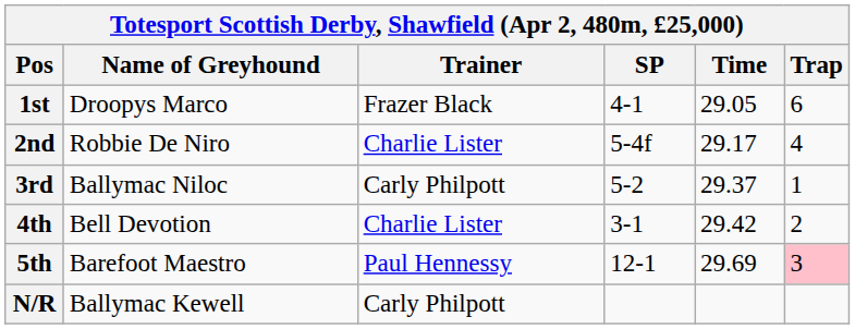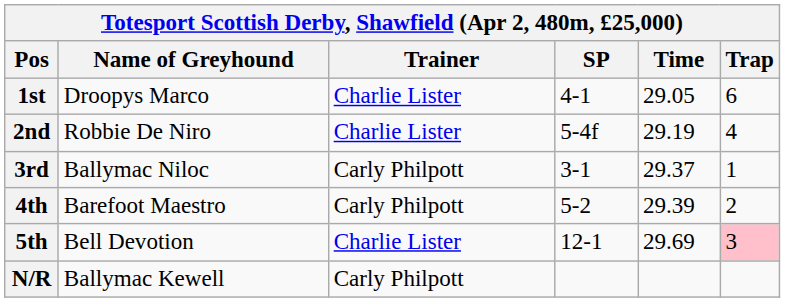1st | Trainer: Frazer Black -> Charlie Lister
2nd | Time: 29.17 -> 29.19
3rd | SP: 5-2 -> 3-1
4th | Name of Greyhound: Bell Devotion -> Barefoot Maestro
4th | Trainer: Charlie Lister -> Carly Philpott
4th | SP: 3-1 -> 5-2
4th | Time: 29.42 -> 29.39
5th | Name of Greyhound: Barefoot Maestro -> Bell Devotion
5th | Trainer: Paul Hennessy -> Charlie Lister
